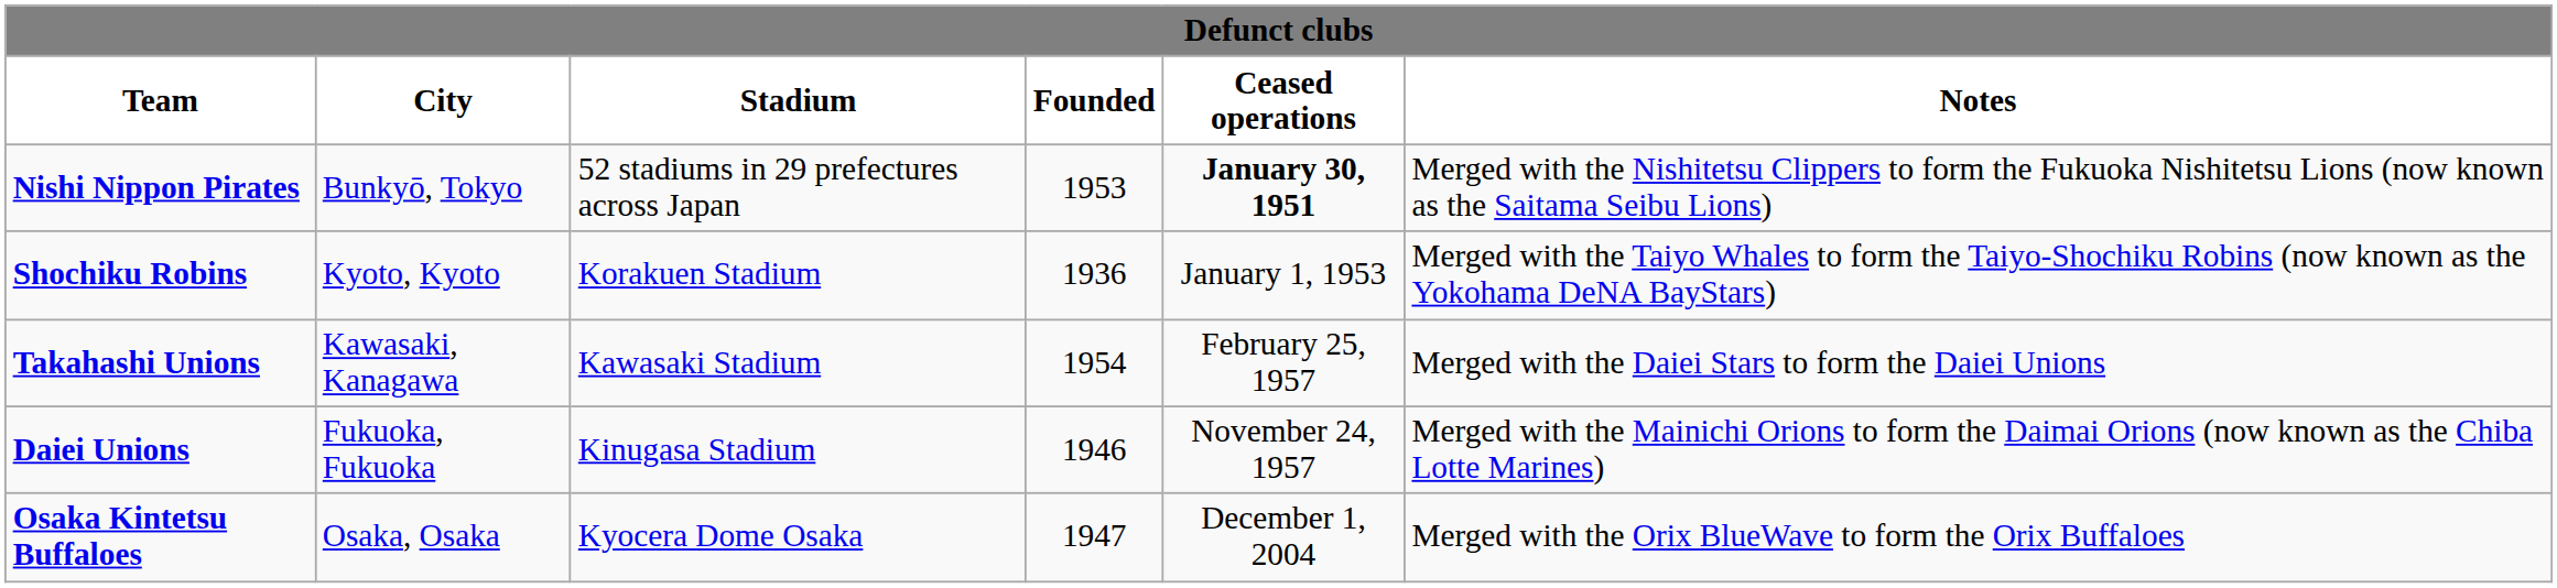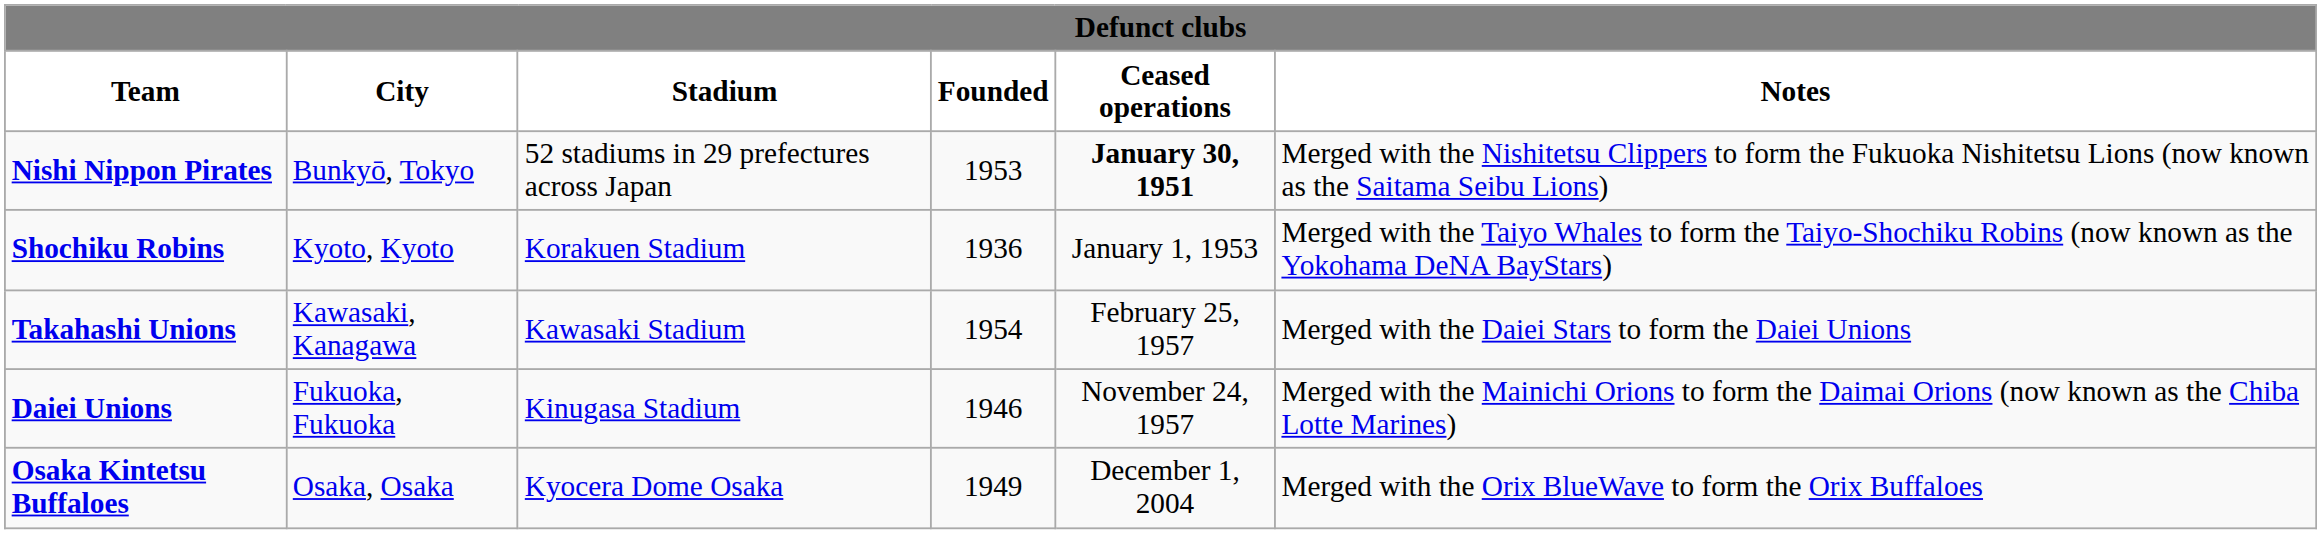Osaka Kintetsu Buffaloes | Founded: 1947 -> 1949
